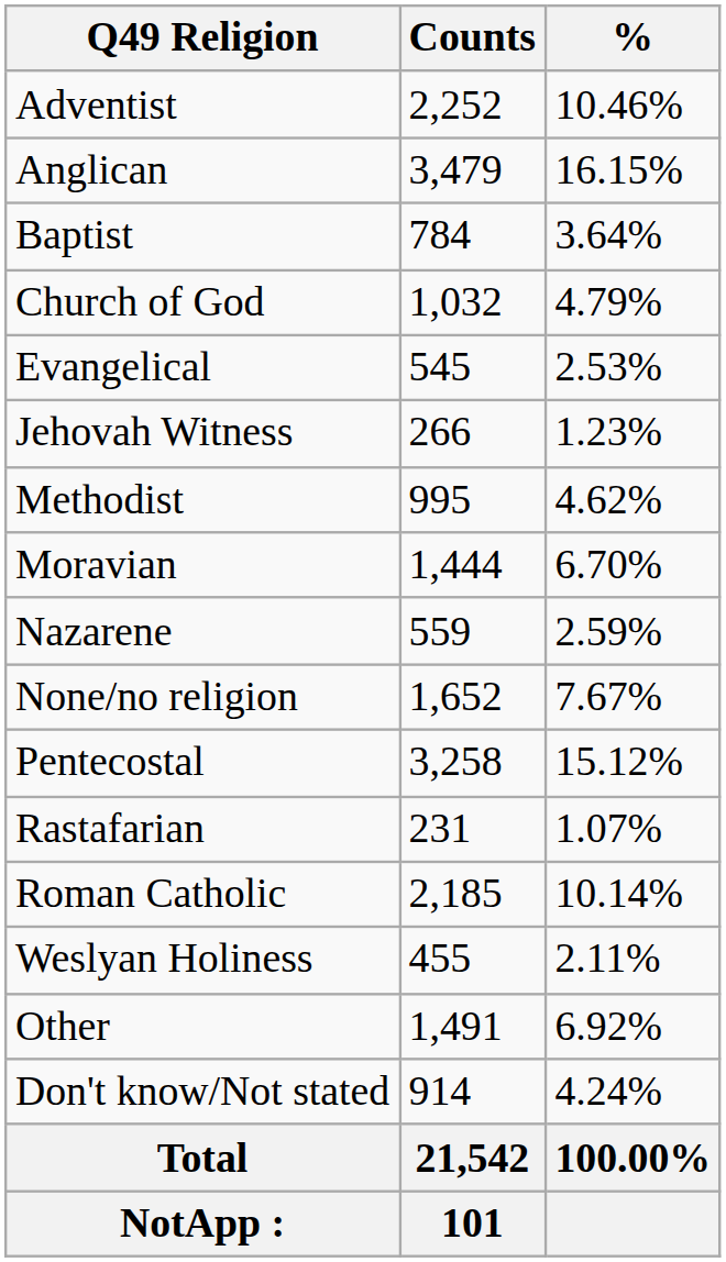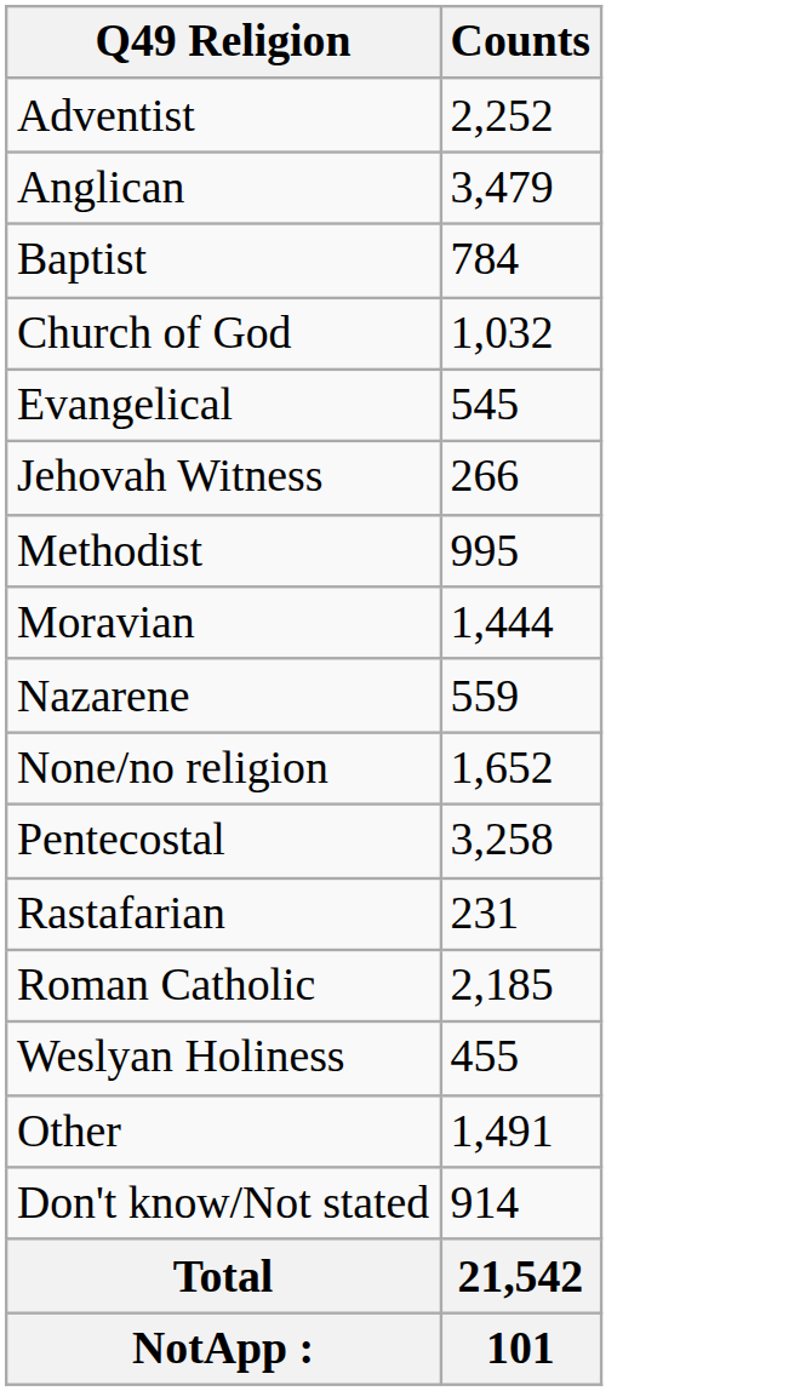- column: % | 10.46% | 16.15% | 3.64% | 4.79% | 2.53% | 1.23% | 4.62% | 6.70% | 2.59% | 7.67% | 15.12% | 1.07% | 10.14% | 2.11% | 6.92% | 4.24% | 100.00%
